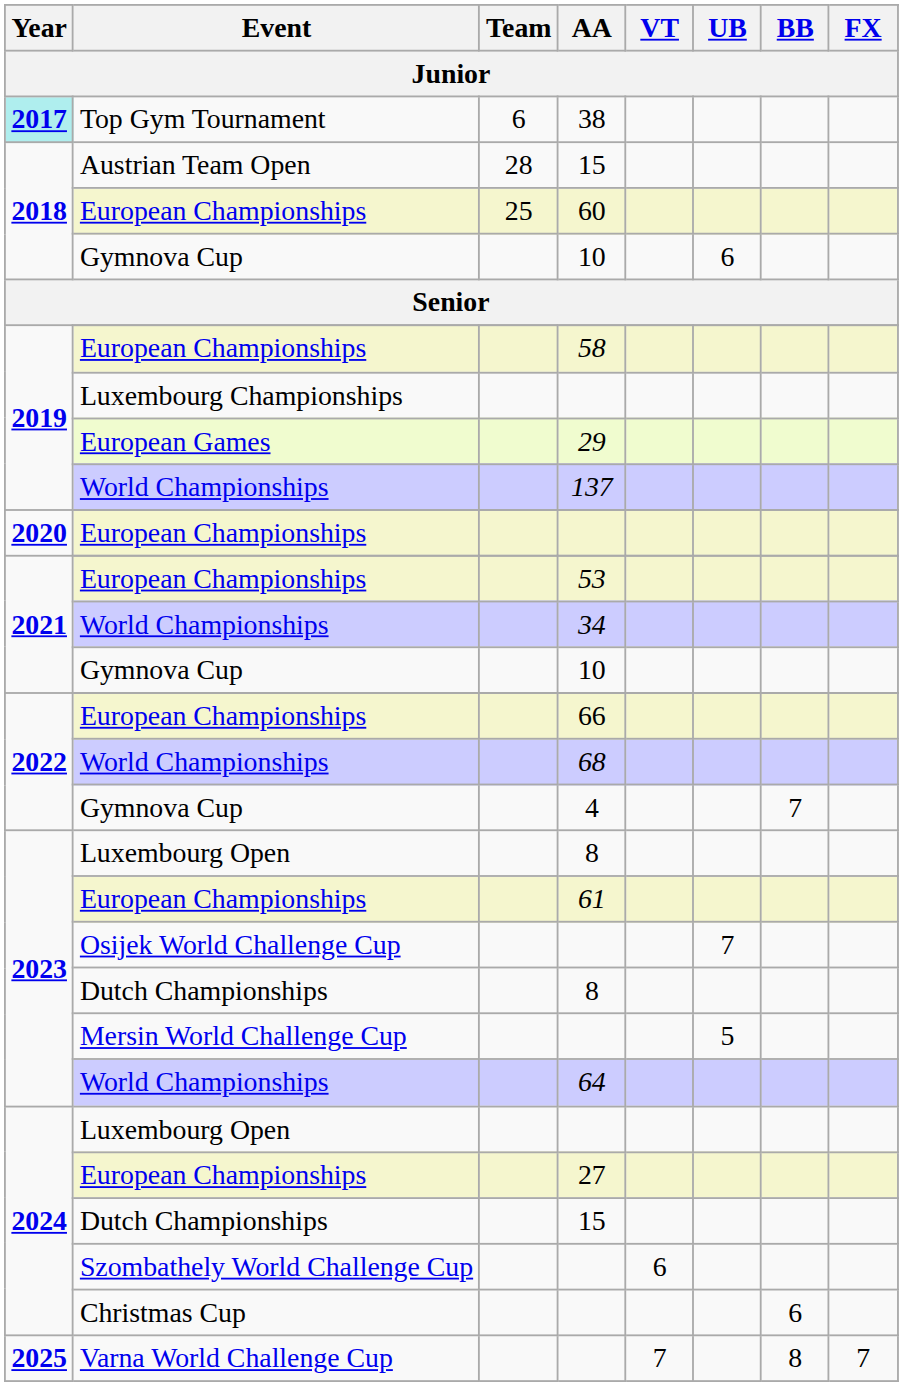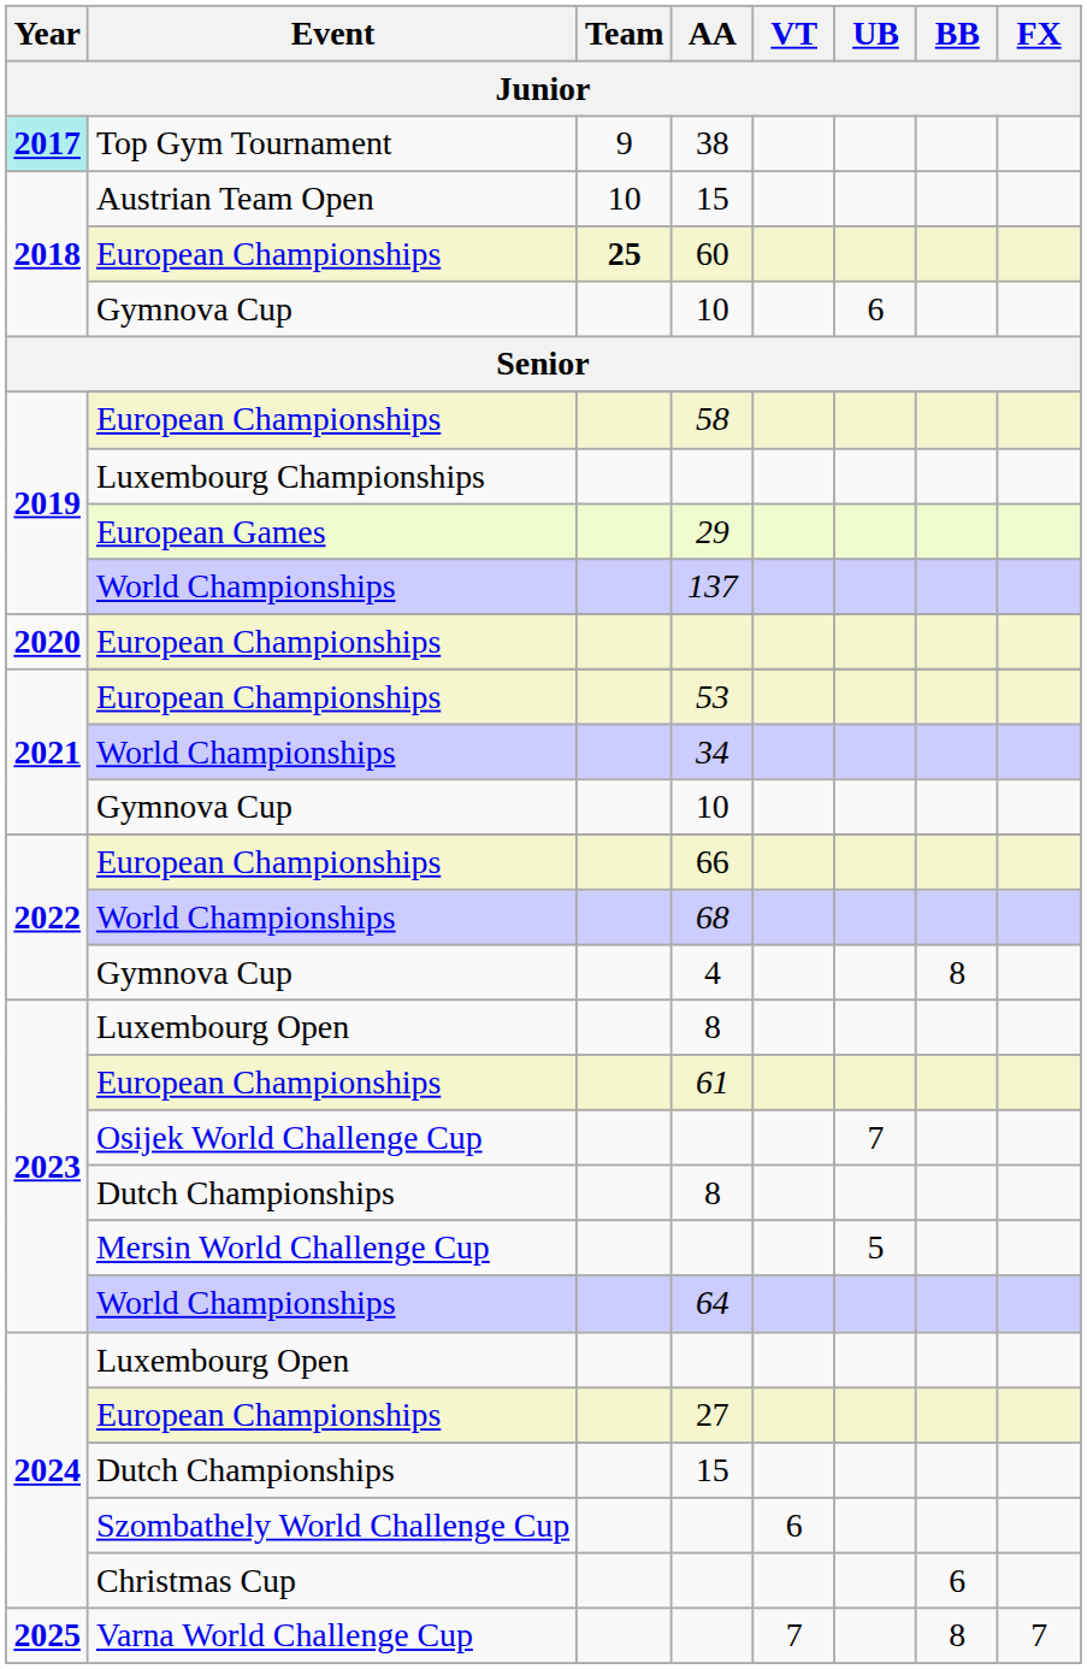38 | Team: 6 -> 9
Austrian Team Open / 15 | Team: 28 -> 10
60 | Team: normal -> bold
4 | BB: 7 -> 8
